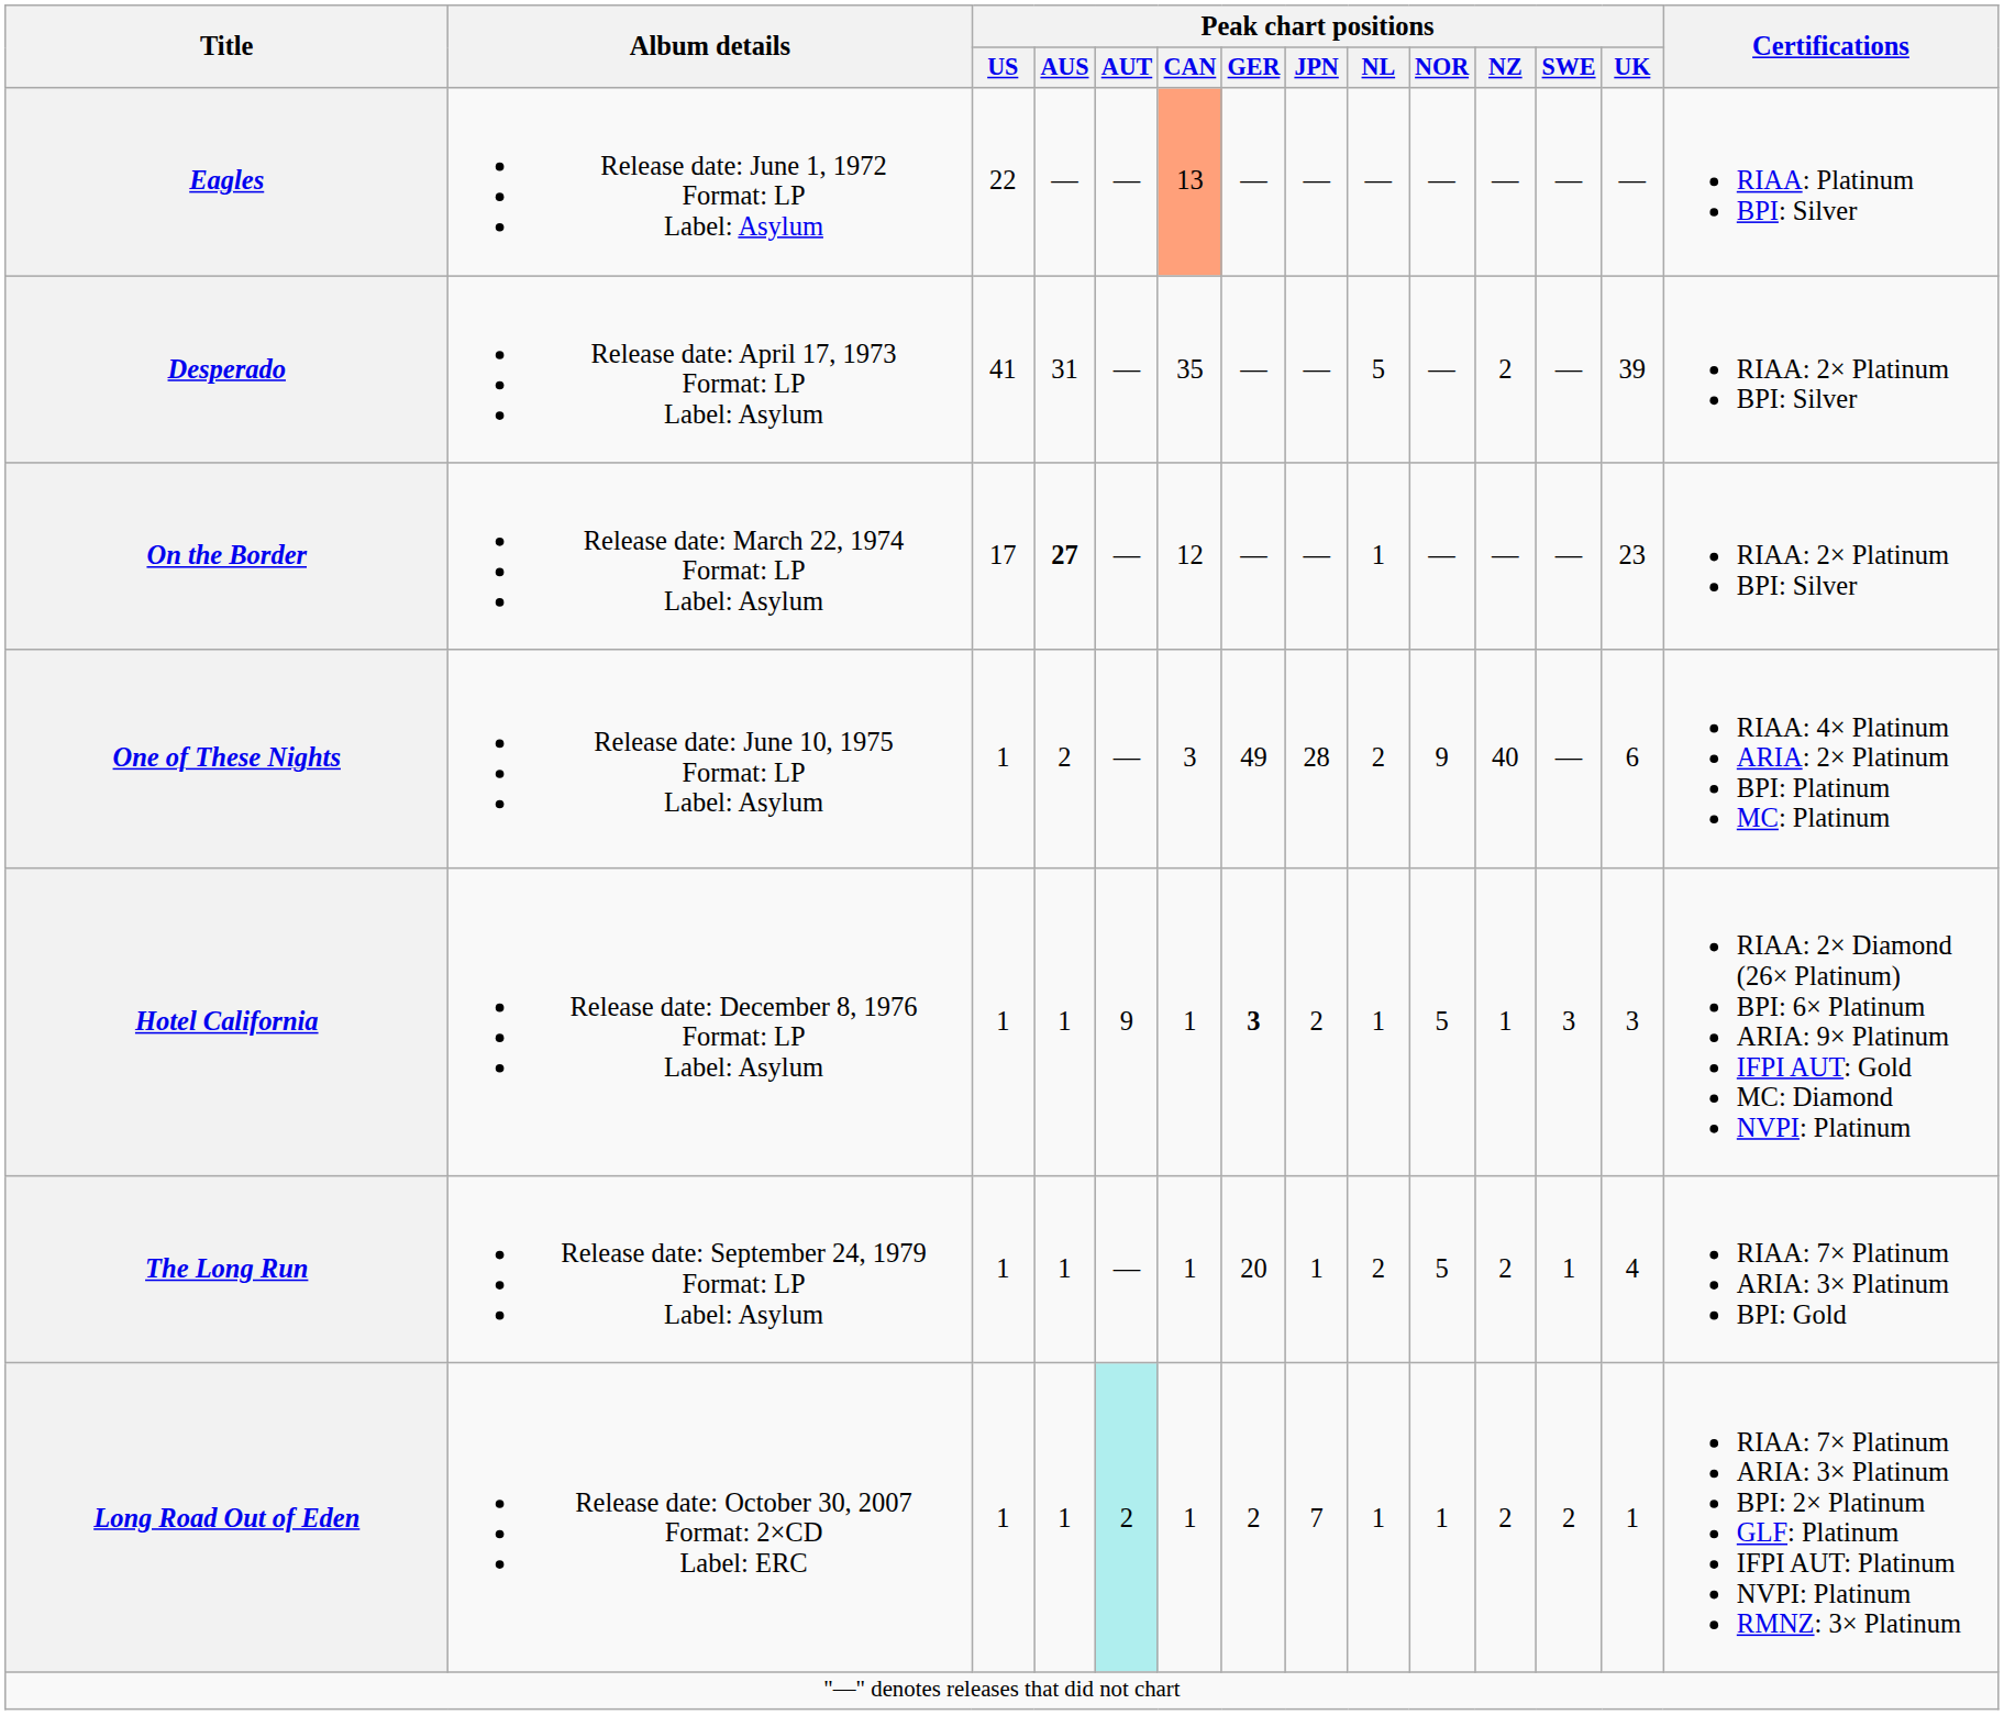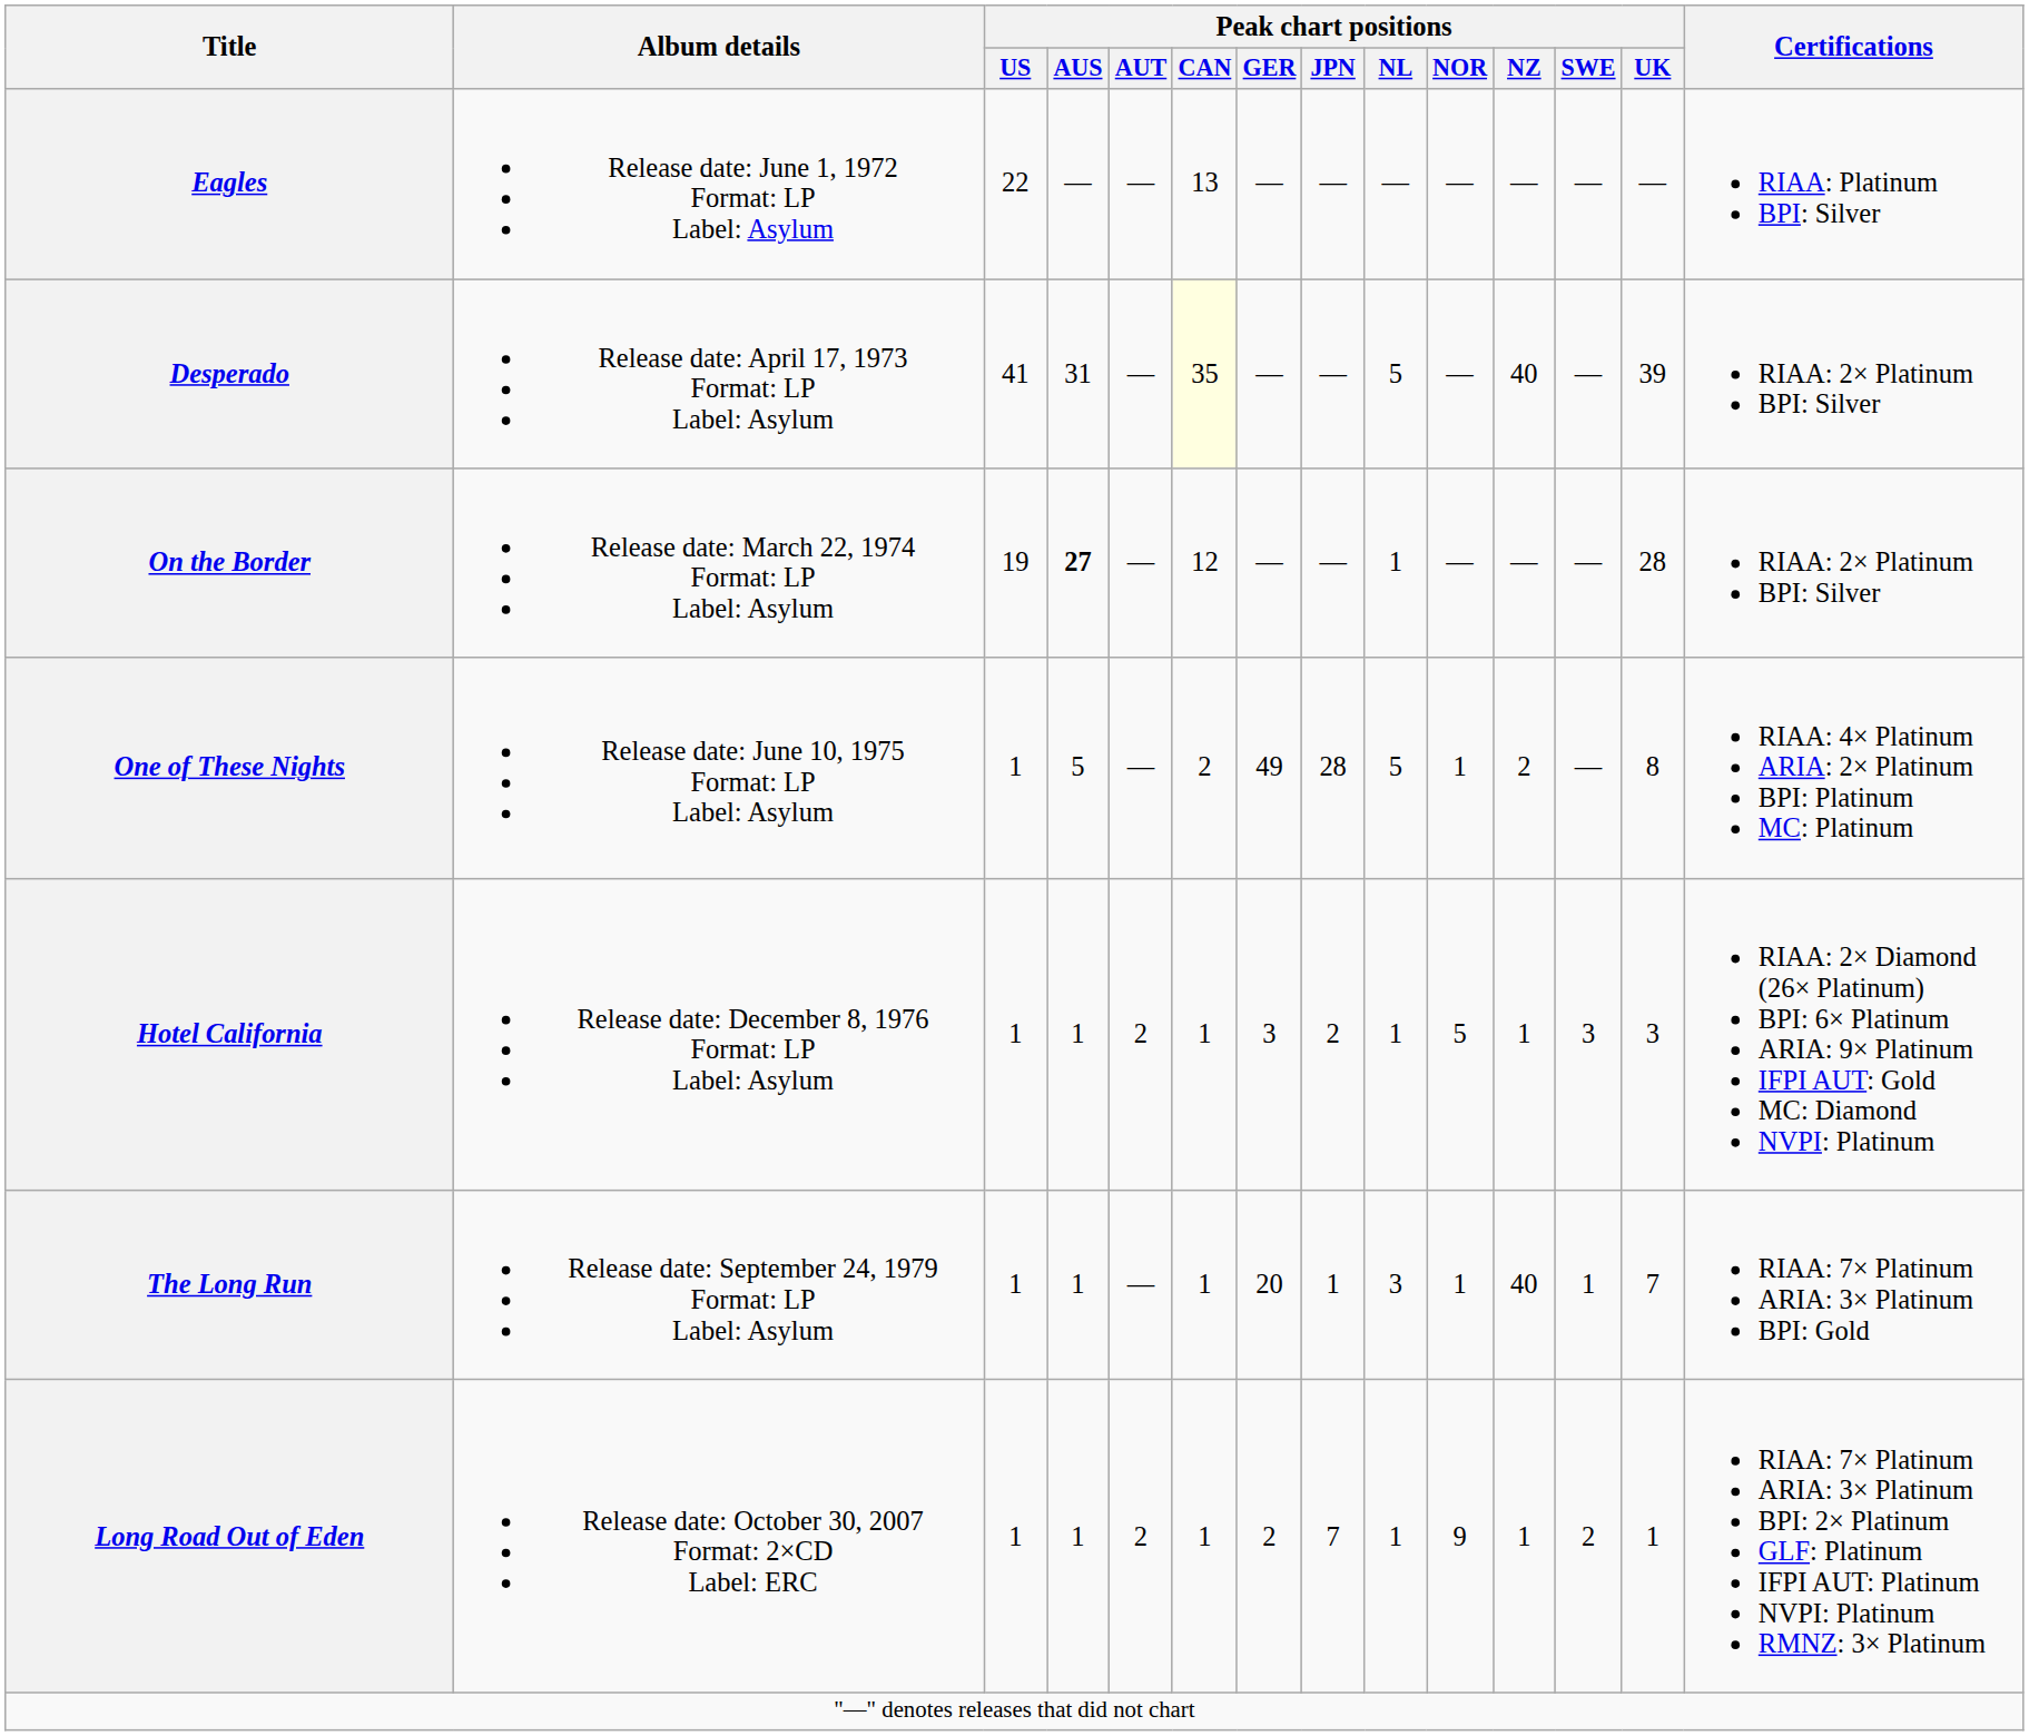Eagles | Peak chart positions / CAN: lightsalmon background -> no background
Desperado | Peak chart positions / CAN: no background -> lightyellow background
Desperado | Peak chart positions / NZ: 2 -> 40
On the Border | Peak chart positions / US: 17 -> 19
On the Border | Peak chart positions / UK: 23 -> 28
One of These Nights | Peak chart positions / AUS: 2 -> 5
One of These Nights | Peak chart positions / CAN: 3 -> 2
One of These Nights | Peak chart positions / NL: 2 -> 5
One of These Nights | Peak chart positions / NOR: 9 -> 1
One of These Nights | Peak chart positions / NZ: 40 -> 2
One of These Nights | Peak chart positions / UK: 6 -> 8
Hotel California | Peak chart positions / AUT: 9 -> 2
Hotel California | Peak chart positions / GER: bold -> normal
The Long Run | Peak chart positions / NL: 2 -> 3
The Long Run | Peak chart positions / NOR: 5 -> 1
The Long Run | Peak chart positions / NZ: 2 -> 40
The Long Run | Peak chart positions / UK: 4 -> 7
Long Road Out of Eden | Peak chart positions / AUT: paleturquoise background -> no background
Long Road Out of Eden | Peak chart positions / NOR: 1 -> 9
Long Road Out of Eden | Peak chart positions / NZ: 2 -> 1
